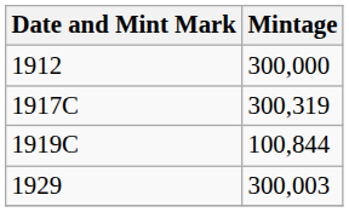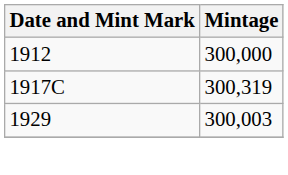- row: 1919C | 100,844
